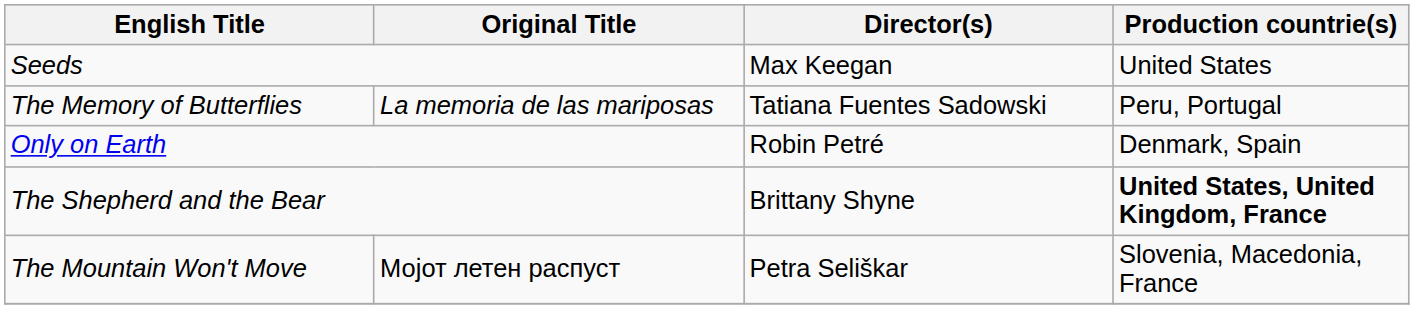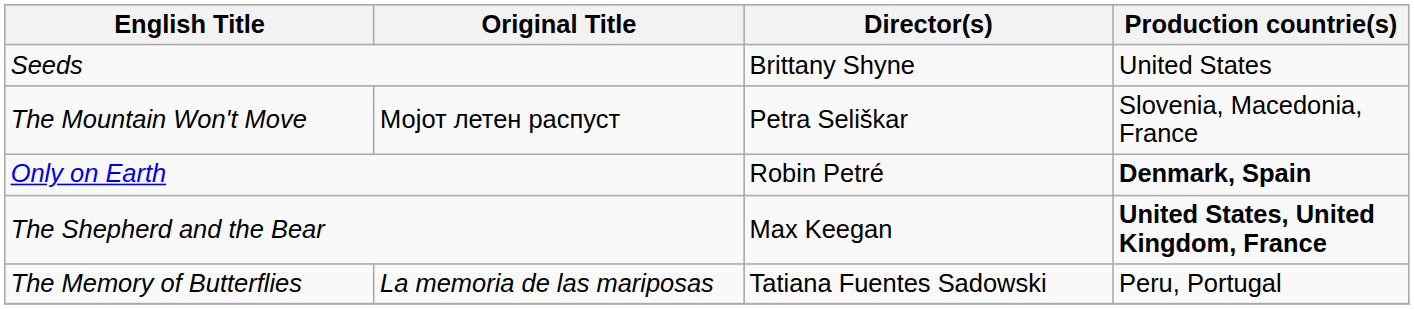Seeds | Director(s): Max Keegan -> Brittany Shyne
rows swapped: The Mountain Won't Move <-> The Memory of Butterflies
Only on Earth | Production countrie(s): normal -> bold
The Shepherd and the Bear | Director(s): Brittany Shyne -> Max Keegan
